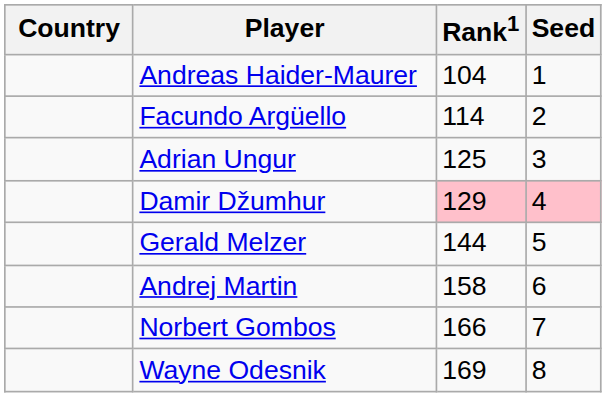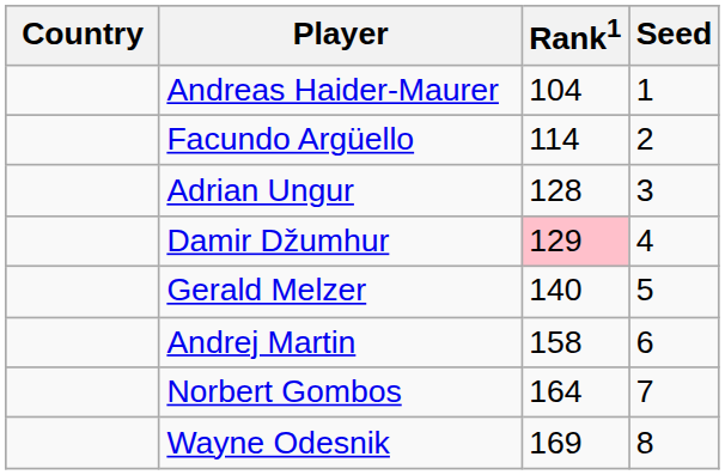Adrian Ungur | Rank1: 125 -> 128
Damir Džumhur | Seed: pink background -> no background
Gerald Melzer | Rank1: 144 -> 140
Norbert Gombos | Rank1: 166 -> 164
